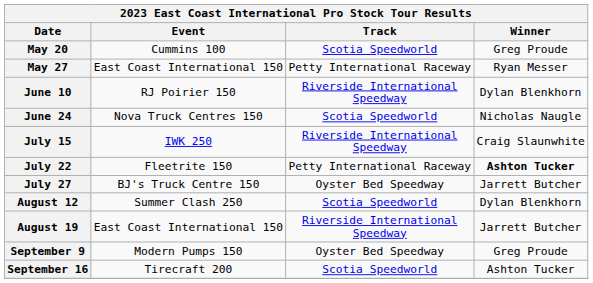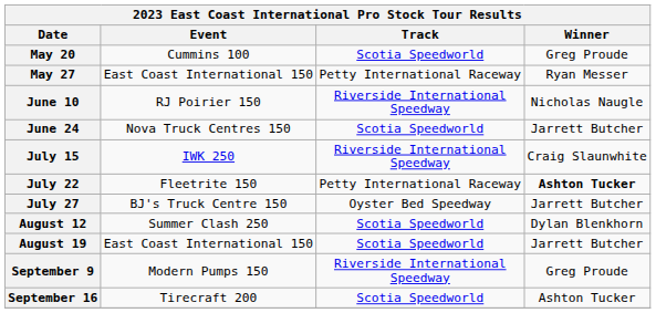June 10 | Winner: Dylan Blenkhorn -> Nicholas Naugle
June 24 | Winner: Nicholas Naugle -> Jarrett Butcher
August 19 | Track: Riverside International Speedway -> Scotia Speedworld
September 9 | Track: Oyster Bed Speedway -> Riverside International Speedway
